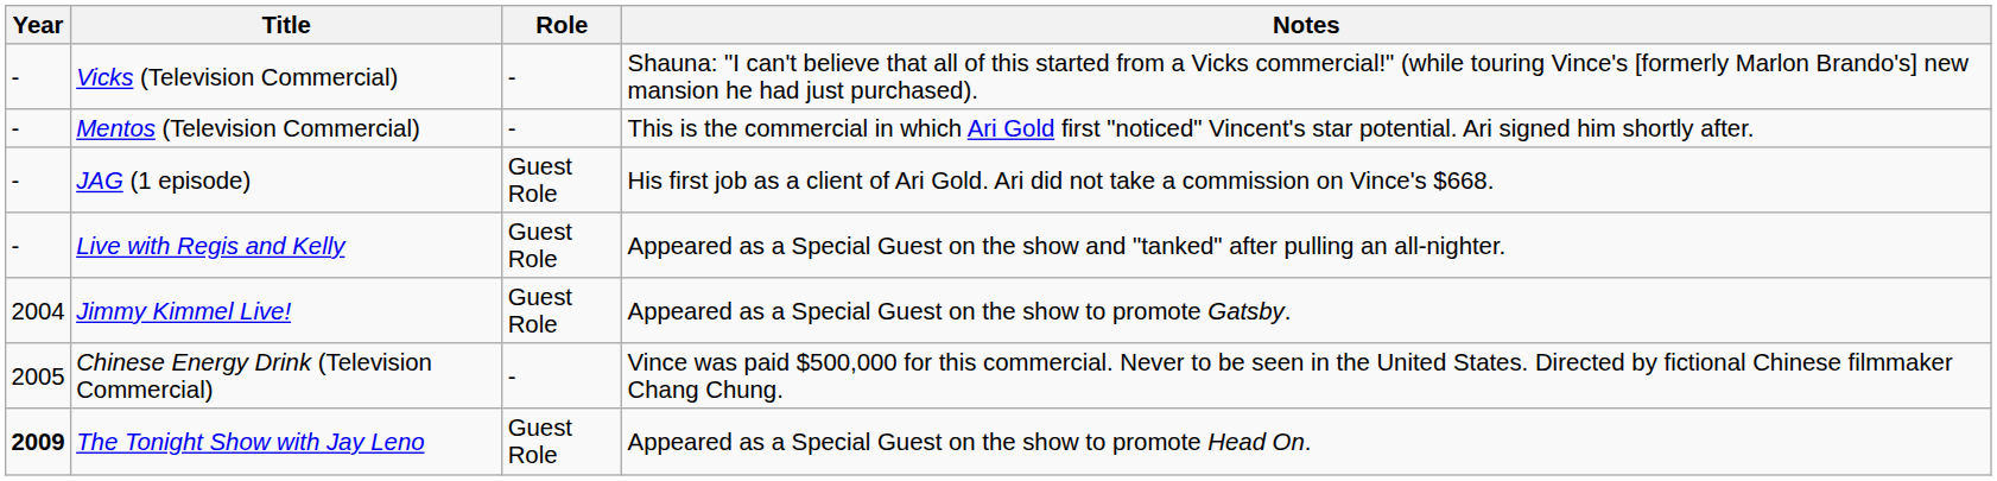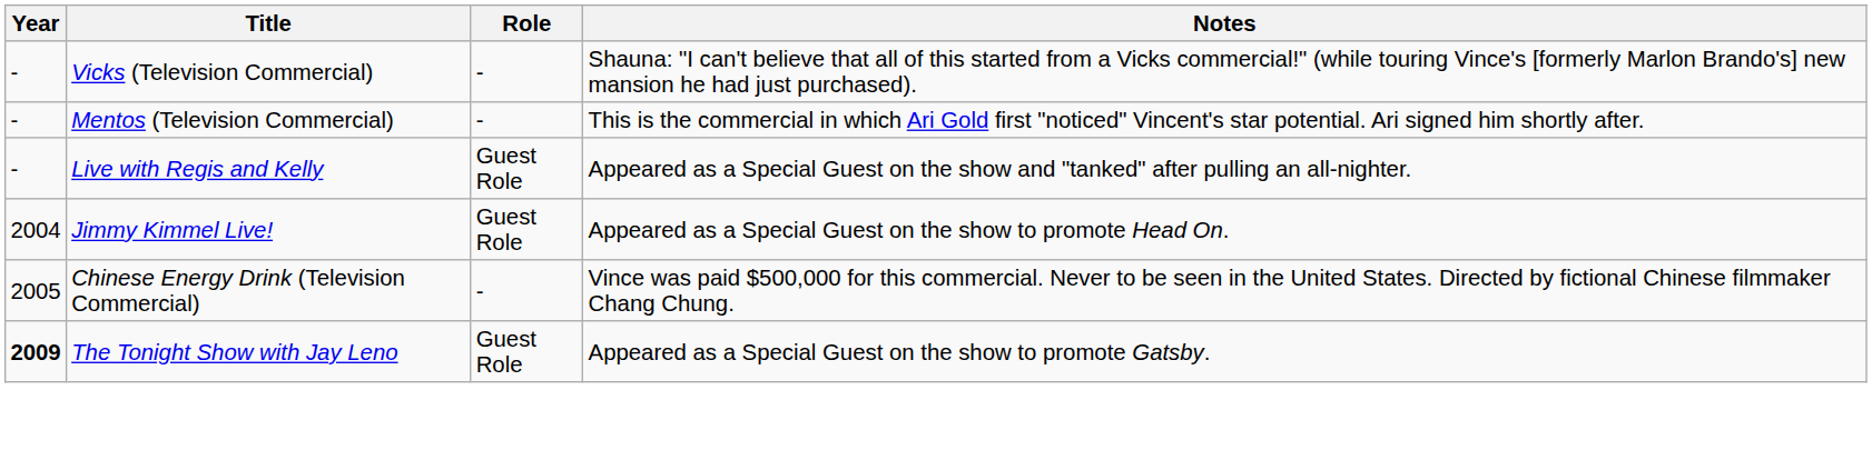- row: - | JAG (1 episode) | Guest Role | His first job as a client of Ari Gold. Ari did not take a commission on Vince's $668.
Jimmy Kimmel Live! | Notes: Appeared as a Special Guest on the show to promote Gatsby. -> Appeared as a Special Guest on the show to promote Head On.
The Tonight Show with Jay Leno | Notes: Appeared as a Special Guest on the show to promote Head On. -> Appeared as a Special Guest on the show to promote Gatsby.
